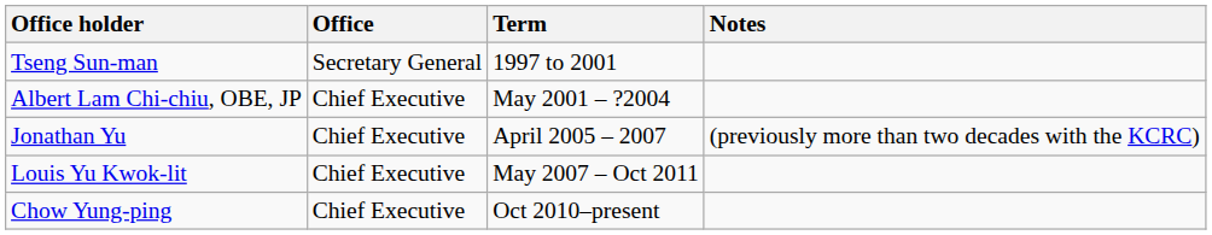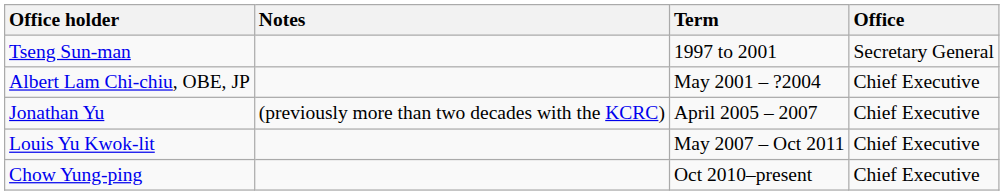columns swapped: Office <-> Notes
